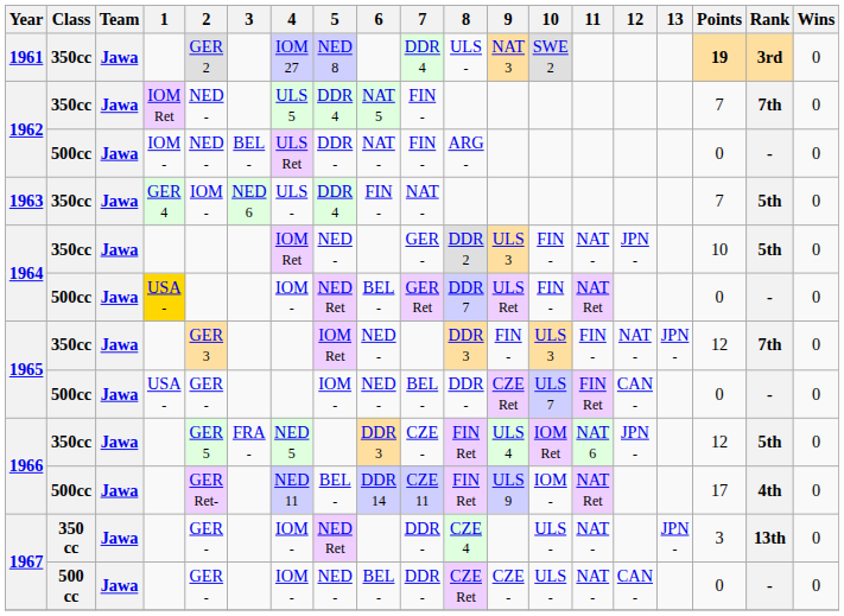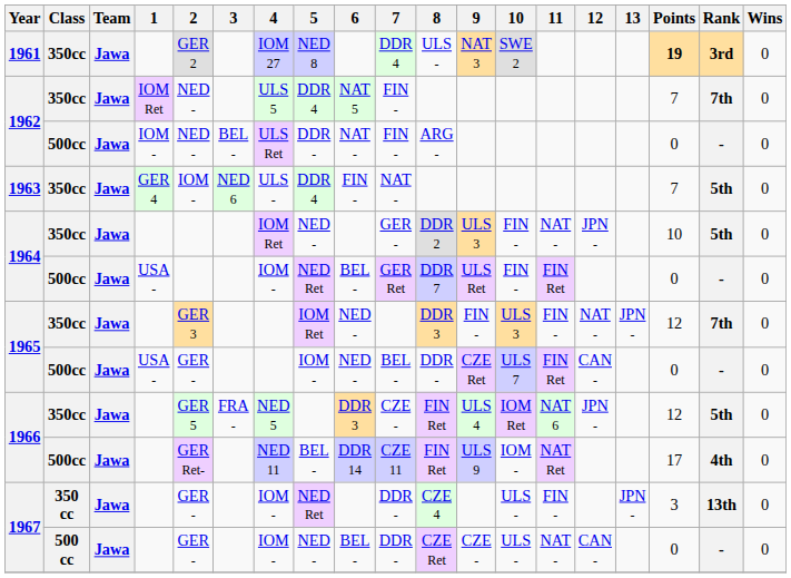1964 / 500cc | 1: gold background -> no background
1964 / 500cc | 11: NAT Ret -> FIN Ret
1967 / 350 cc | 11: NAT - -> FIN -
